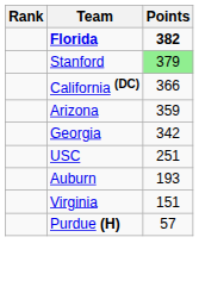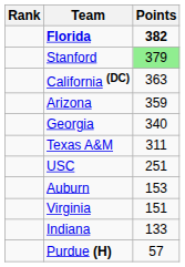California (DC) | Points: 366 -> 363
Georgia | Points: 342 -> 340
+ row: Texas A&M | 311
Auburn | Points: 193 -> 153
+ row: Indiana | 133
